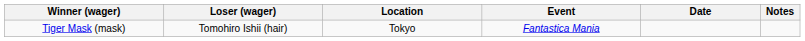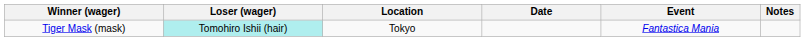columns swapped: Event <-> Date
Tiger Mask (mask) | Loser (wager): no background -> paleturquoise background
